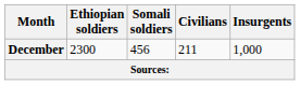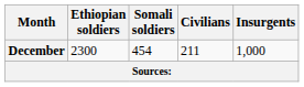December | Somali soldiers: 456 -> 454
